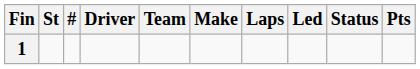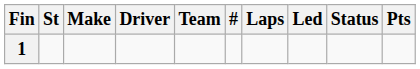columns swapped: # <-> Make
